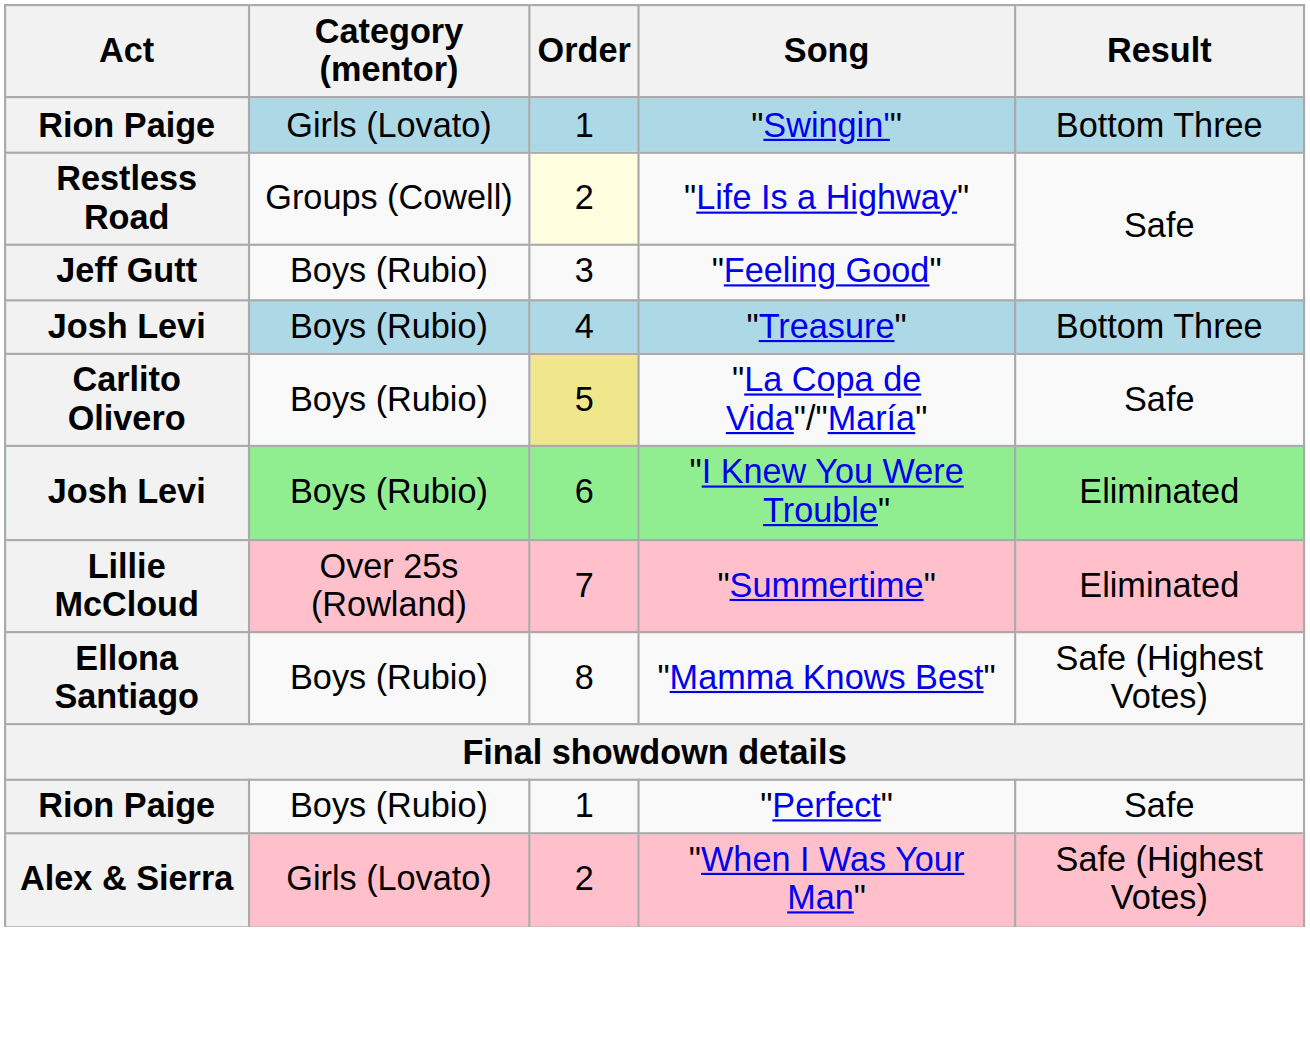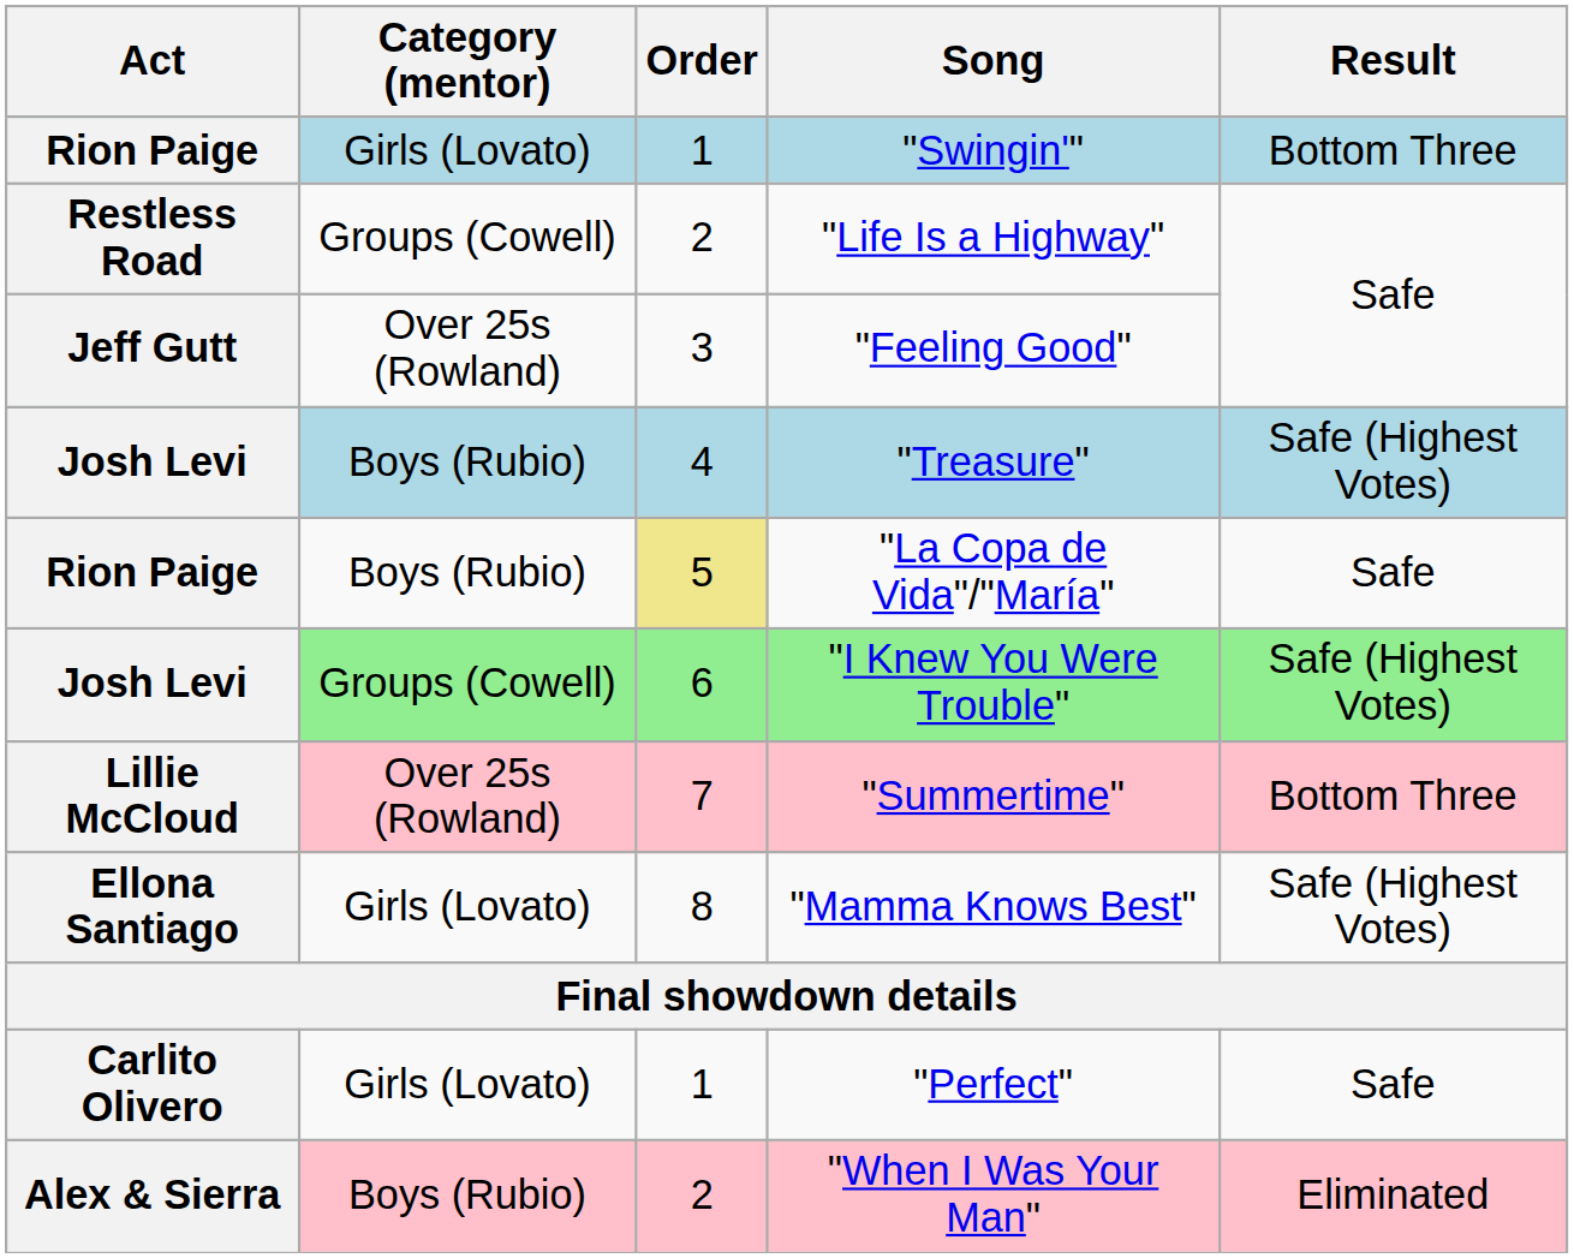"Life Is a Highway" | Order: lightyellow background -> no background
"Feeling Good" | Category (mentor): Boys (Rubio) -> Over 25s (Rowland)
"Treasure" | Result: Bottom Three -> Safe (Highest Votes)
"La Copa de Vida"/"María" | Act: Carlito Olivero -> Rion Paige
"I Knew You Were Trouble" | Category (mentor): Boys (Rubio) -> Groups (Cowell)
"I Knew You Were Trouble" | Result: Eliminated -> Safe (Highest Votes)
"Summertime" | Result: Eliminated -> Bottom Three
"Mamma Knows Best" | Category (mentor): Boys (Rubio) -> Girls (Lovato)
"Perfect" | Act: Rion Paige -> Carlito Olivero
"Perfect" | Category (mentor): Boys (Rubio) -> Girls (Lovato)
"When I Was Your Man" | Category (mentor): Girls (Lovato) -> Boys (Rubio)
"When I Was Your Man" | Result: Safe (Highest Votes) -> Eliminated
